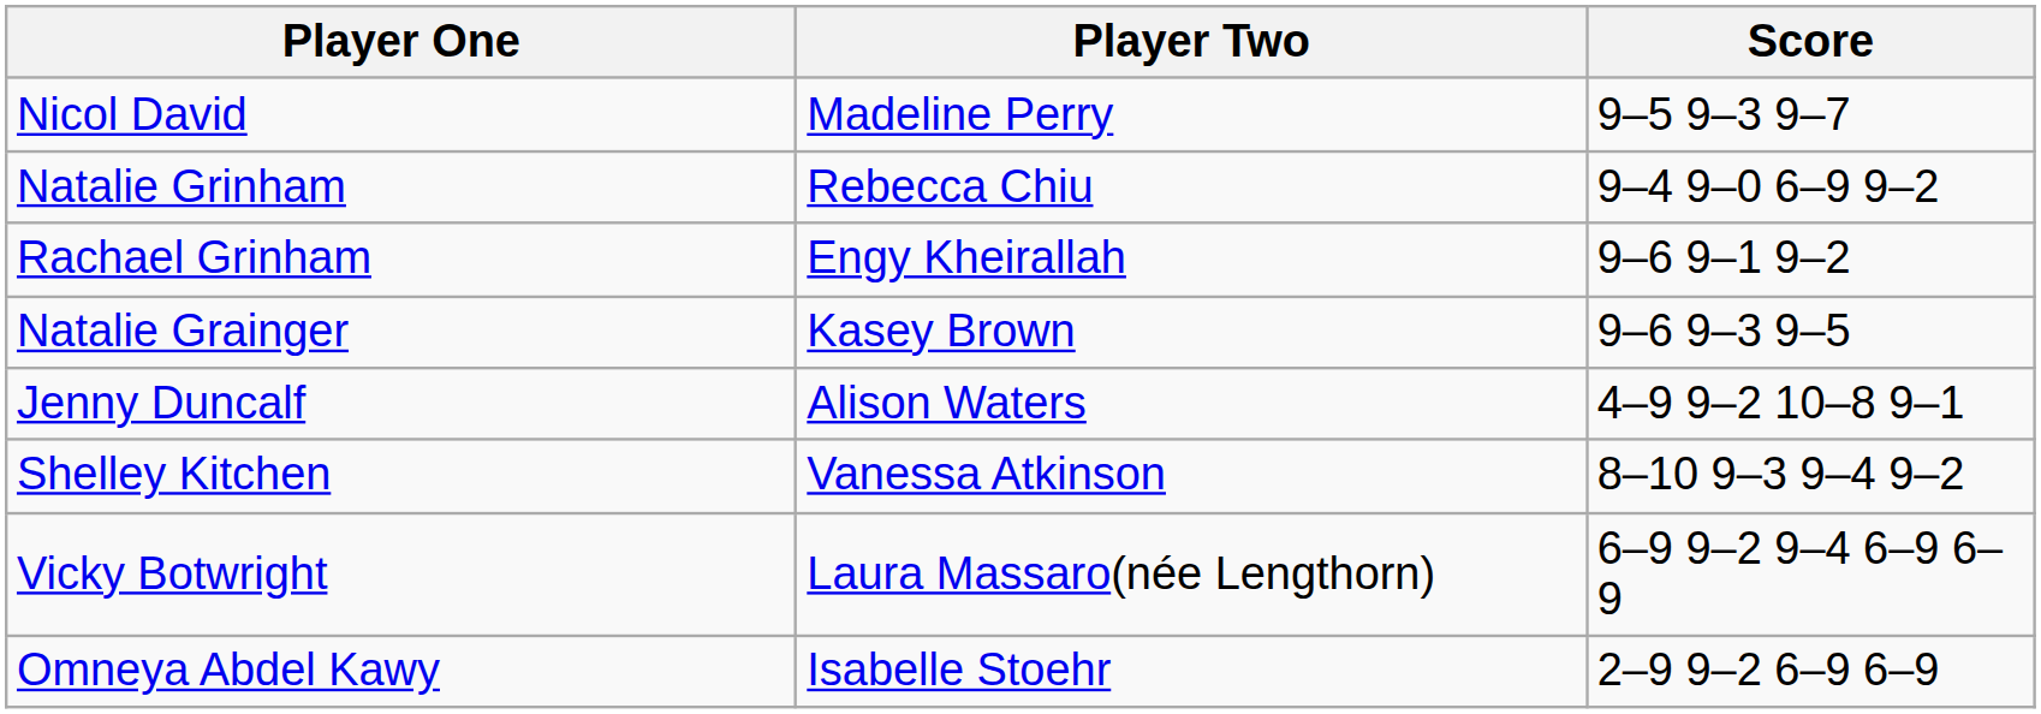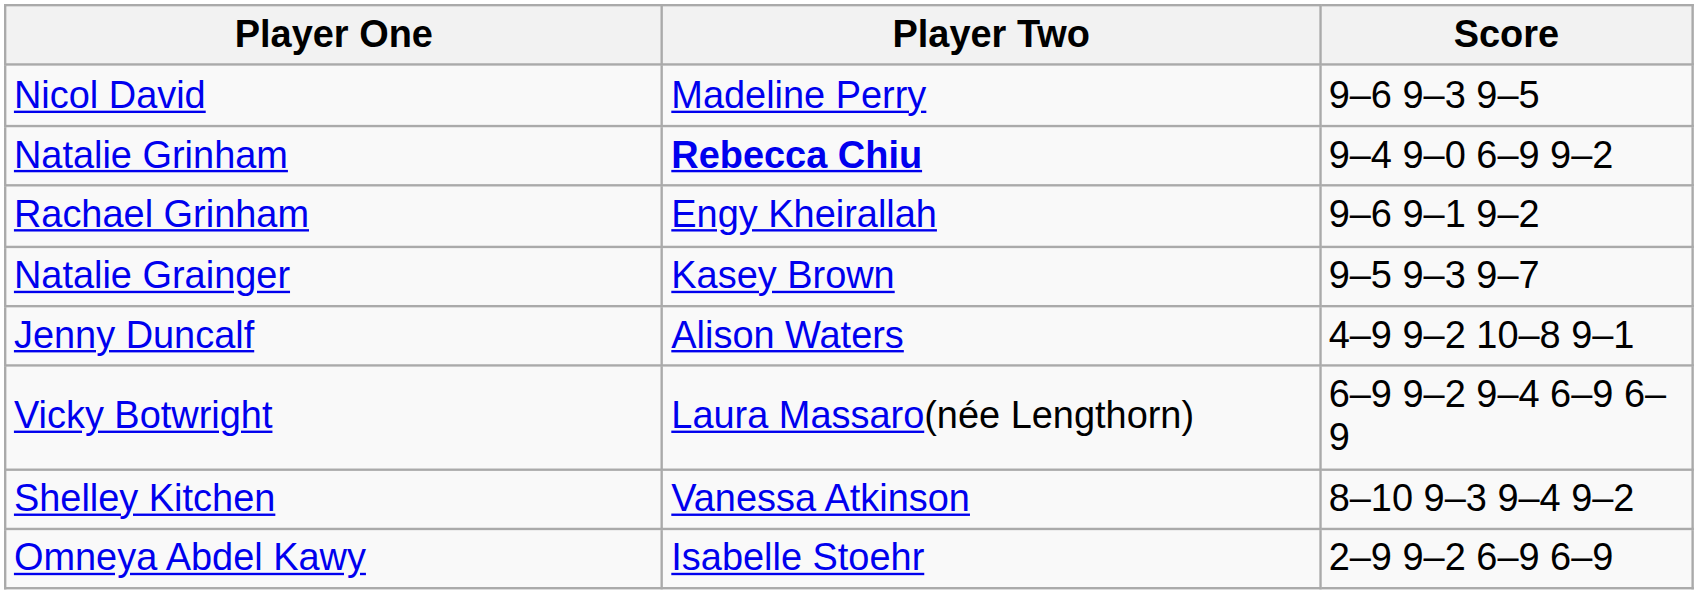Nicol David | Score: 9–5 9–3 9–7 -> 9–6 9–3 9–5
Natalie Grinham | Player Two: normal -> bold
Natalie Grainger | Score: 9–6 9–3 9–5 -> 9–5 9–3 9–7
rows swapped: Shelley Kitchen <-> Vicky Botwright
